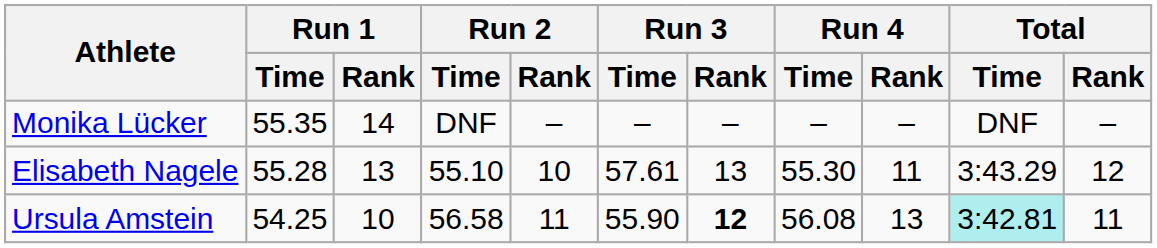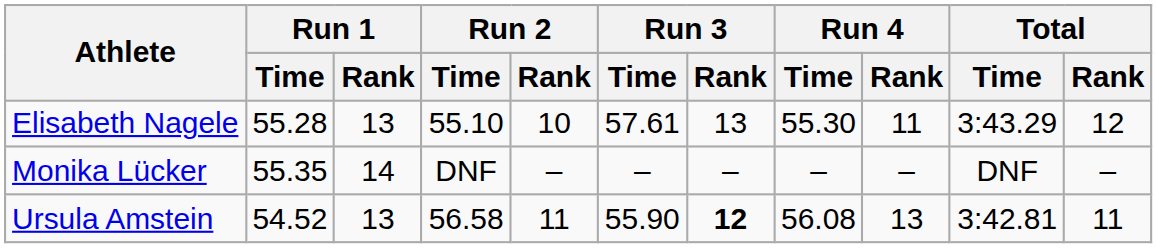rows swapped: Monika Lücker <-> Elisabeth Nagele
Ursula Amstein | Run 1 / Time: 54.25 -> 54.52
Ursula Amstein | Run 1 / Rank: 10 -> 13
Ursula Amstein | Total / Time: paleturquoise background -> no background
